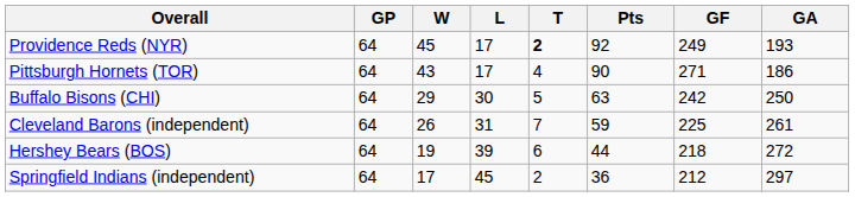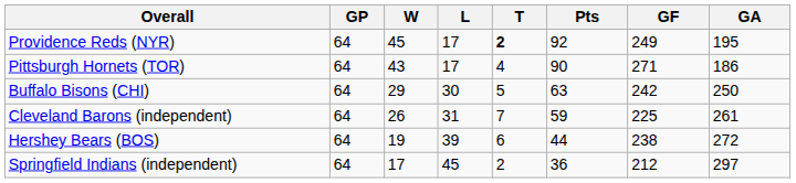Providence Reds (NYR) | GA: 193 -> 195
Hershey Bears (BOS) | GF: 218 -> 238
